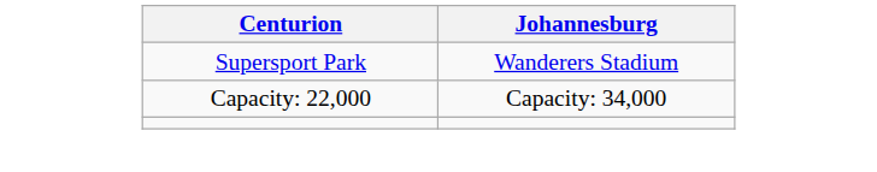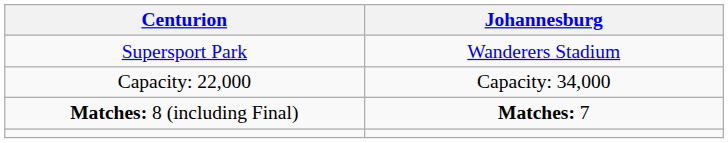+ row: Matches: 8 (including Final) | Matches: 7
